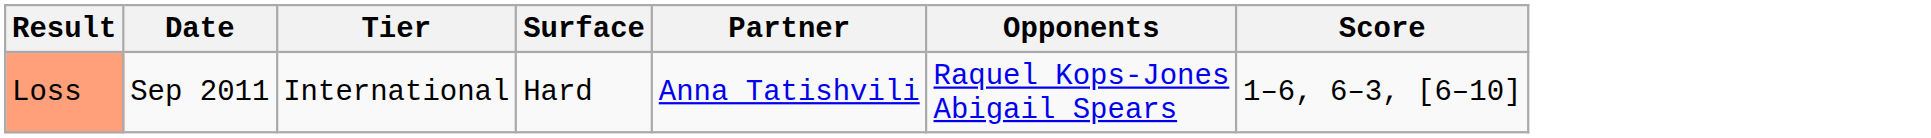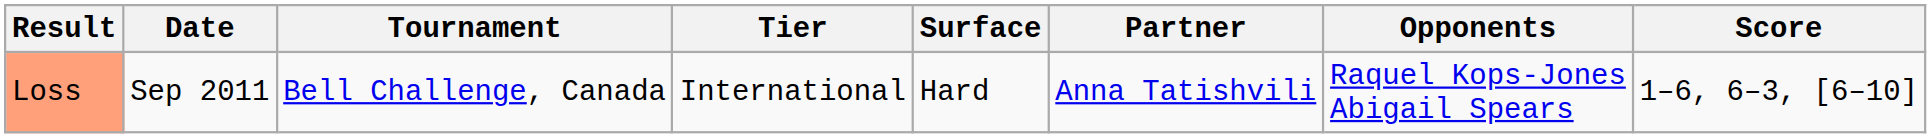+ column: Tournament | Bell Challenge, Canada
